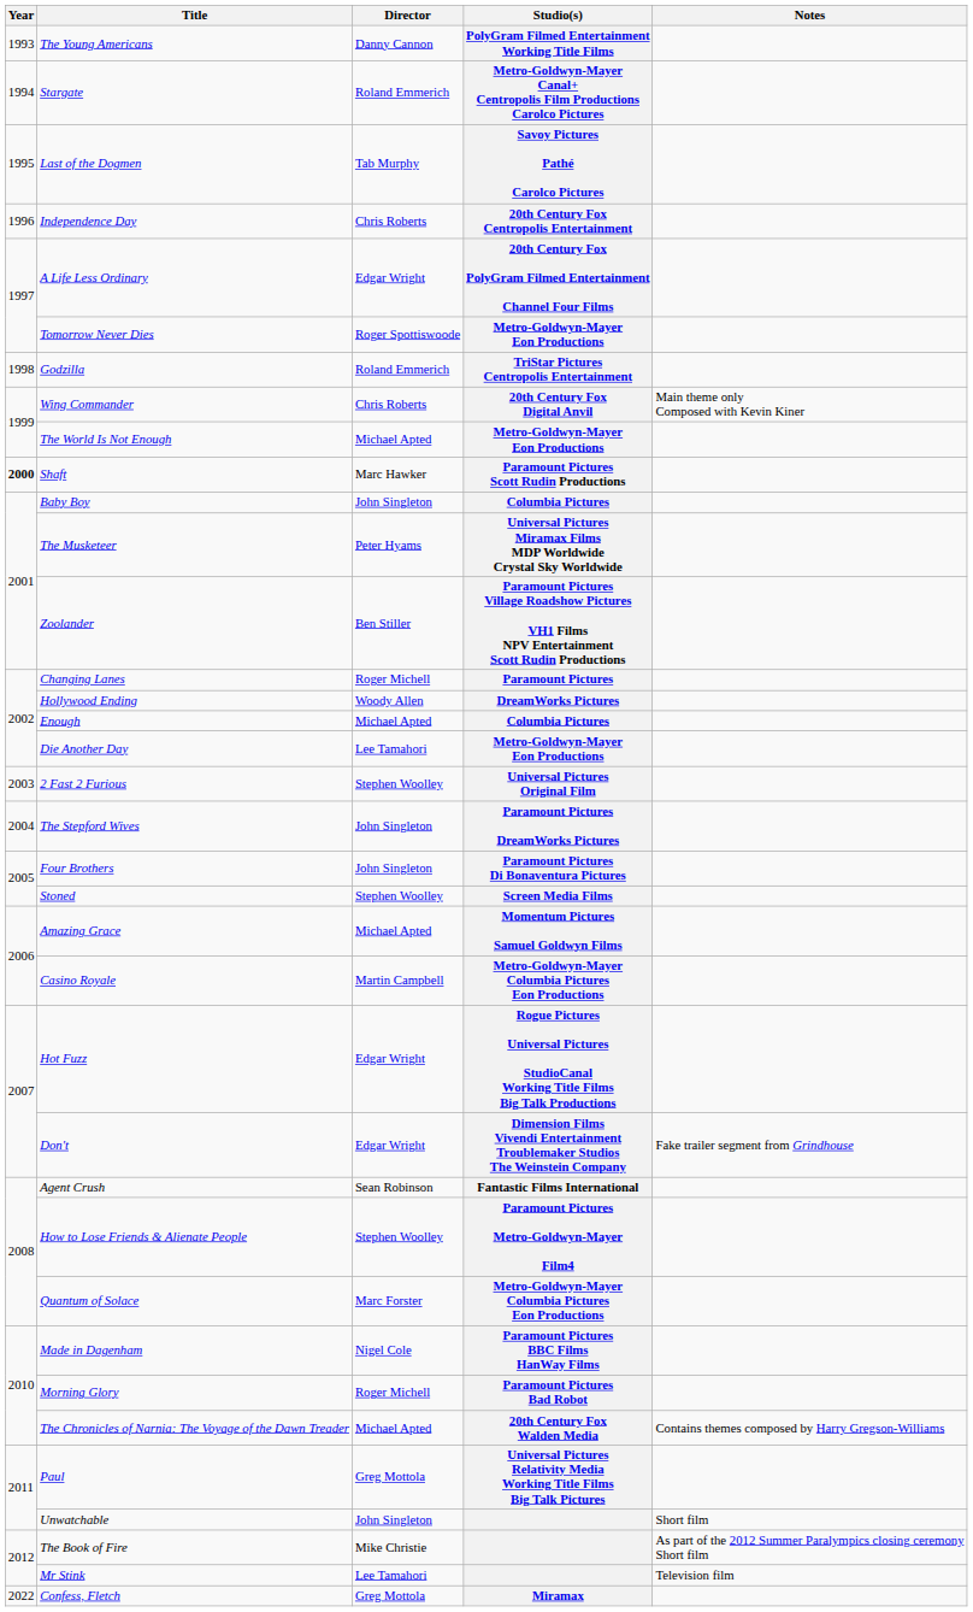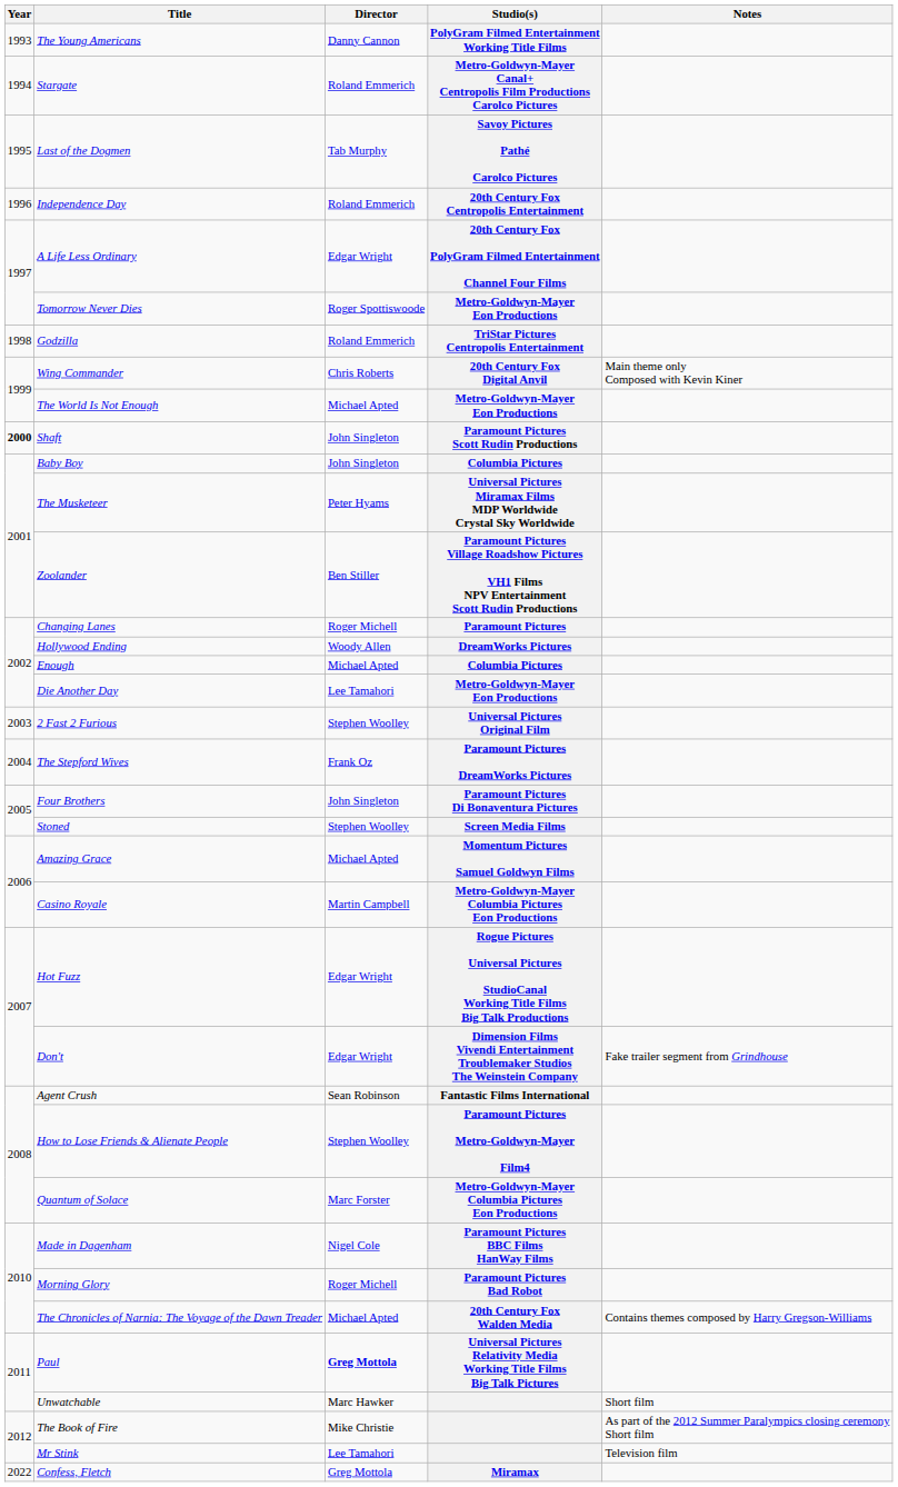Independence Day | Director: Chris Roberts -> Roland Emmerich
Shaft | Director: Marc Hawker -> John Singleton
The Stepford Wives | Director: John Singleton -> Frank Oz
Paul | Director: normal -> bold
Unwatchable | Director: John Singleton -> Marc Hawker
